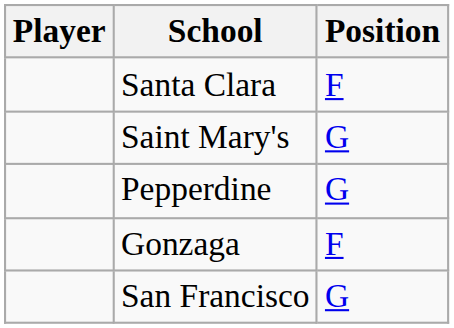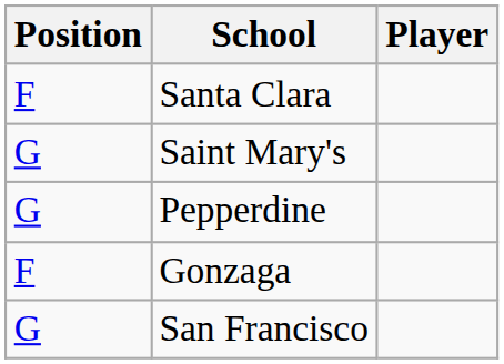columns swapped: Player <-> Position
